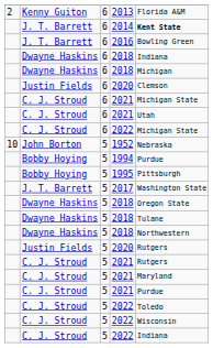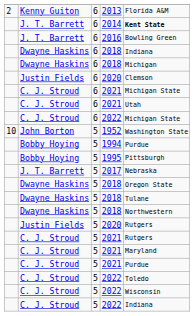1952 | column 5: Nebraska -> Washington State
2017 | column 5: Washington State -> Nebraska
